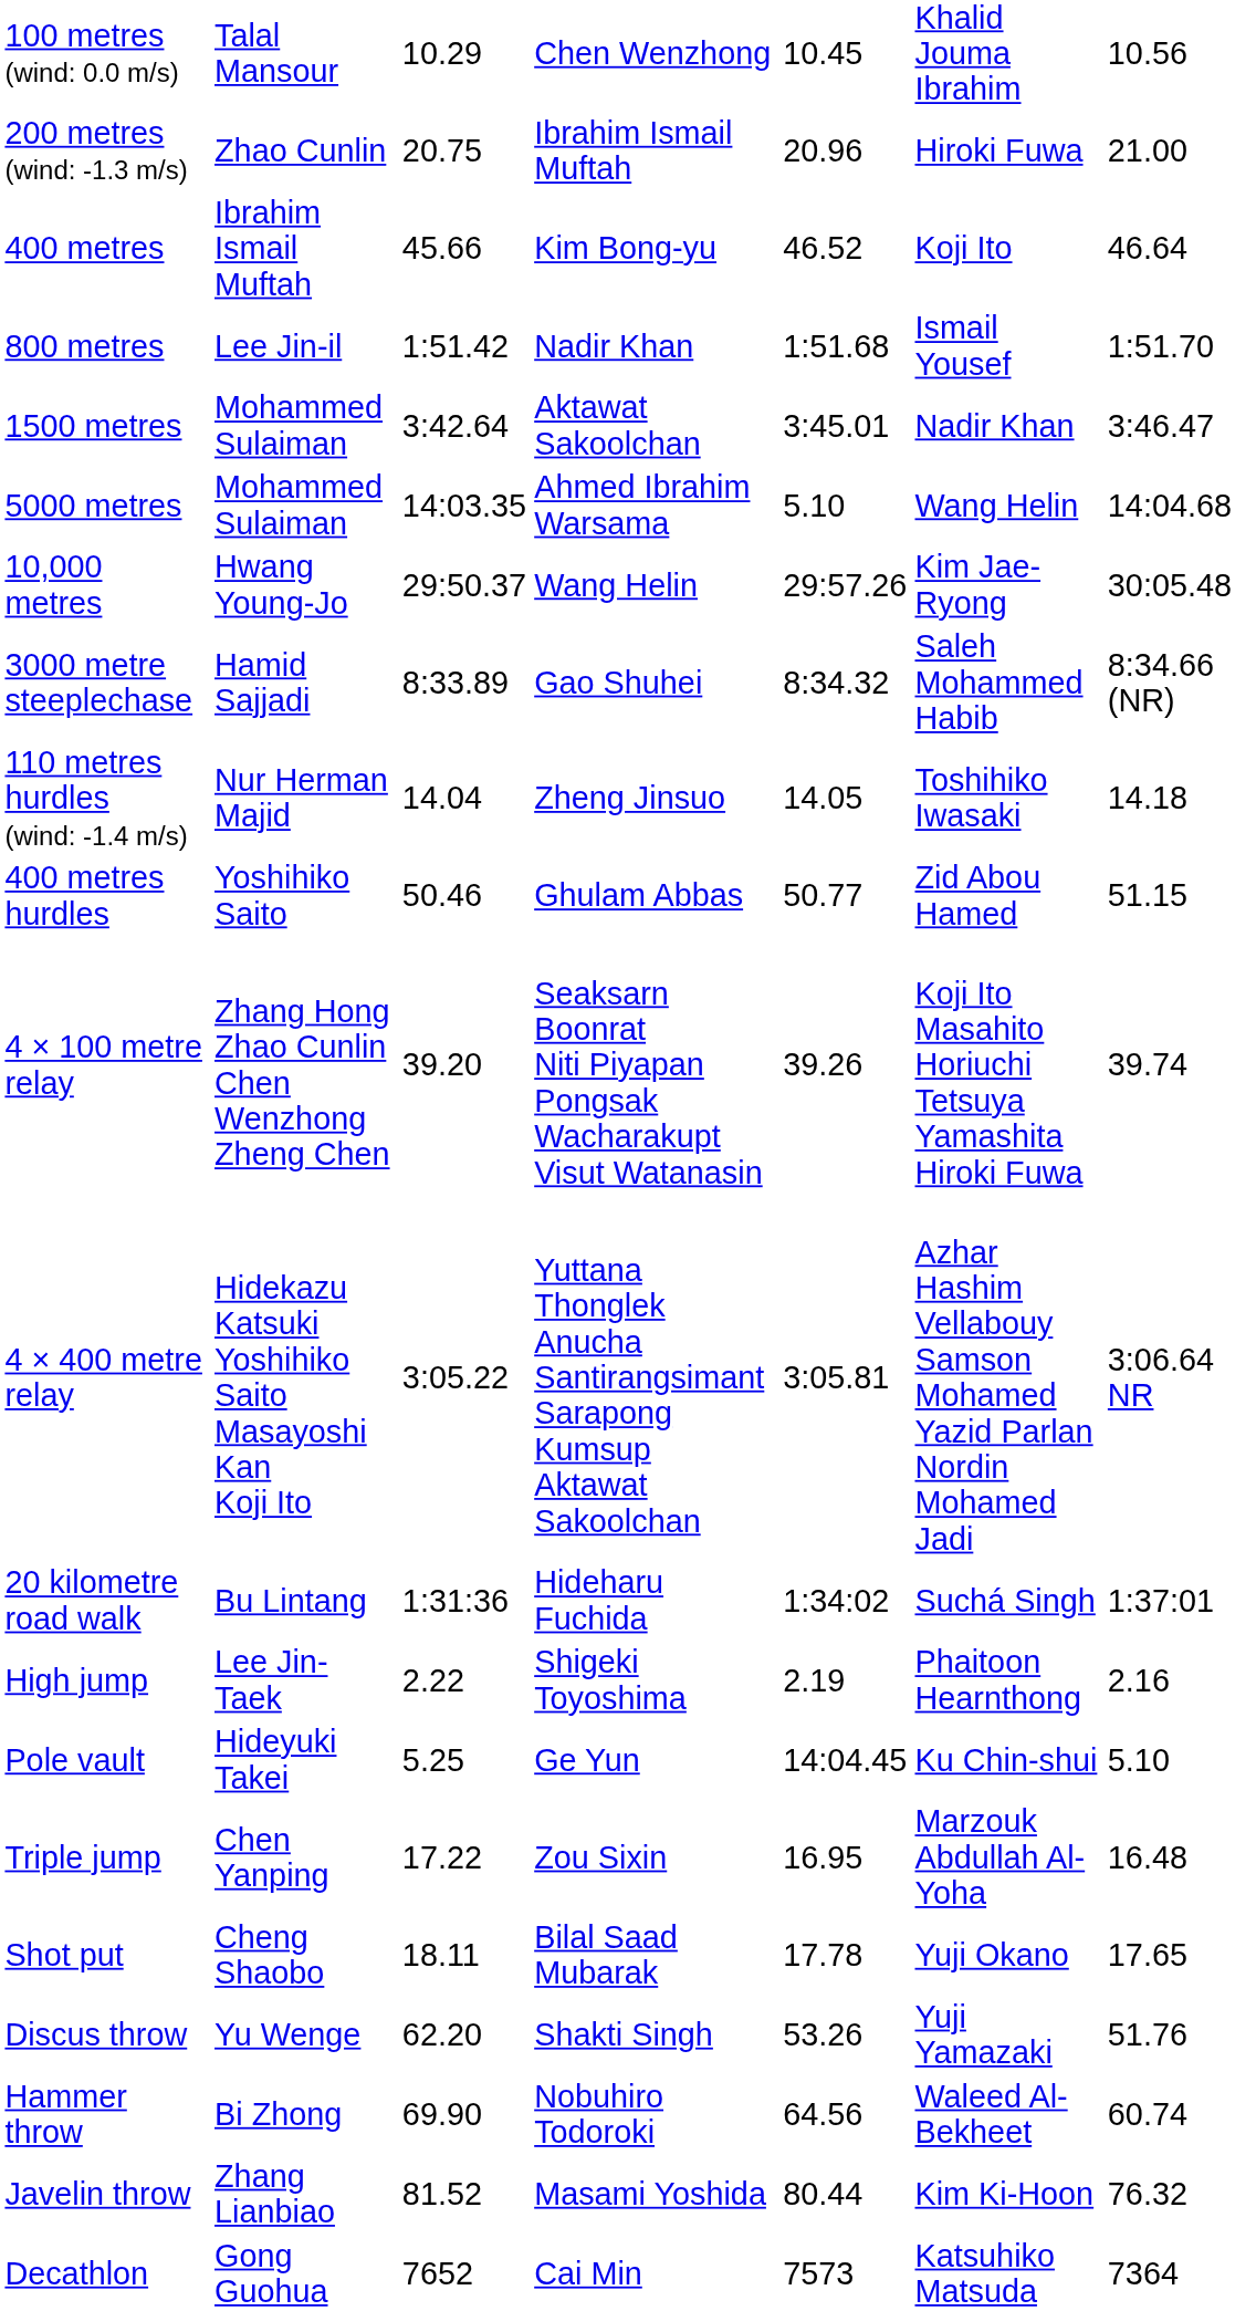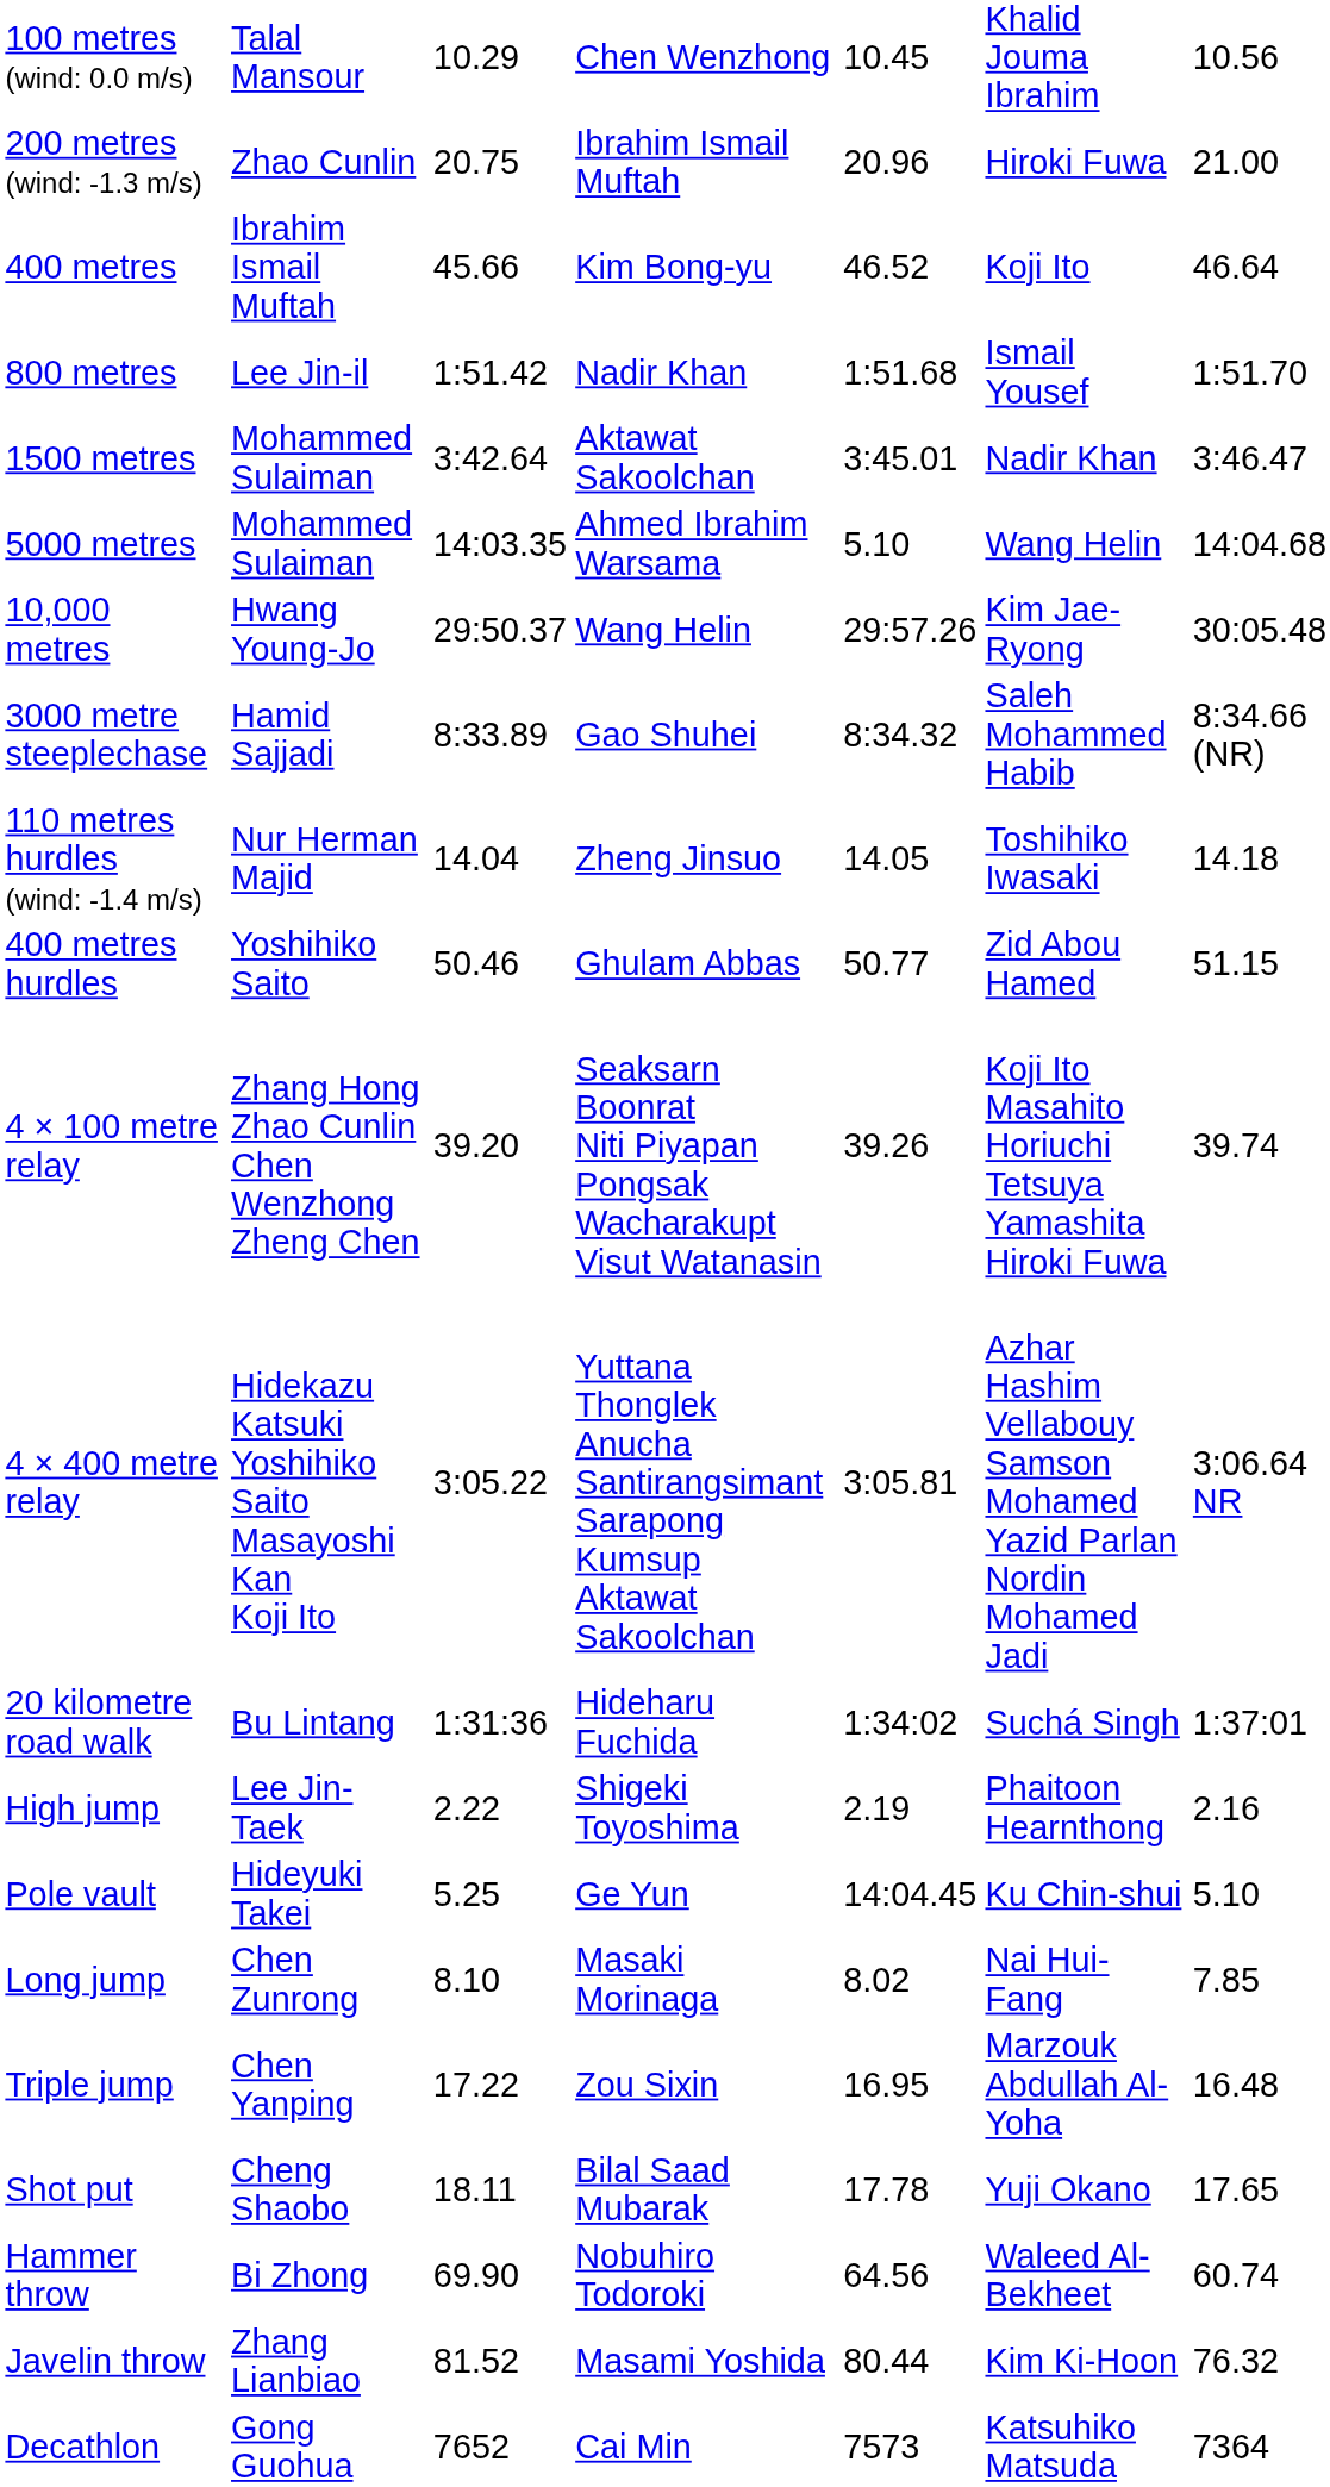+ row: Long jump | Chen Zunrong | 8.10 | Masaki Morinaga | 8.02 | Nai Hui-Fang | 7.85
- row: Discus throw | Yu Wenge | 62.20 | Shakti Singh | 53.26 | Yuji Yamazaki | 51.76
